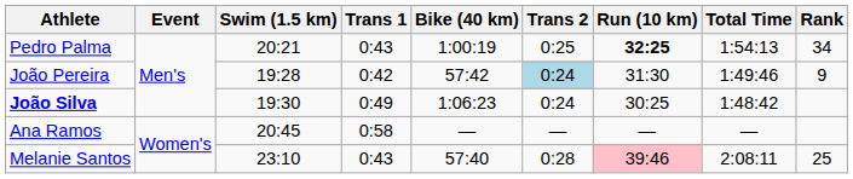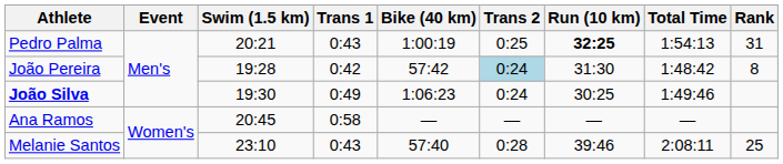Pedro Palma | Rank: 34 -> 31
João Pereira | Total Time: 1:49:46 -> 1:48:42
João Pereira | Rank: 9 -> 8
João Silva | Total Time: 1:48:42 -> 1:49:46
Melanie Santos | Run (10 km): pink background -> no background
